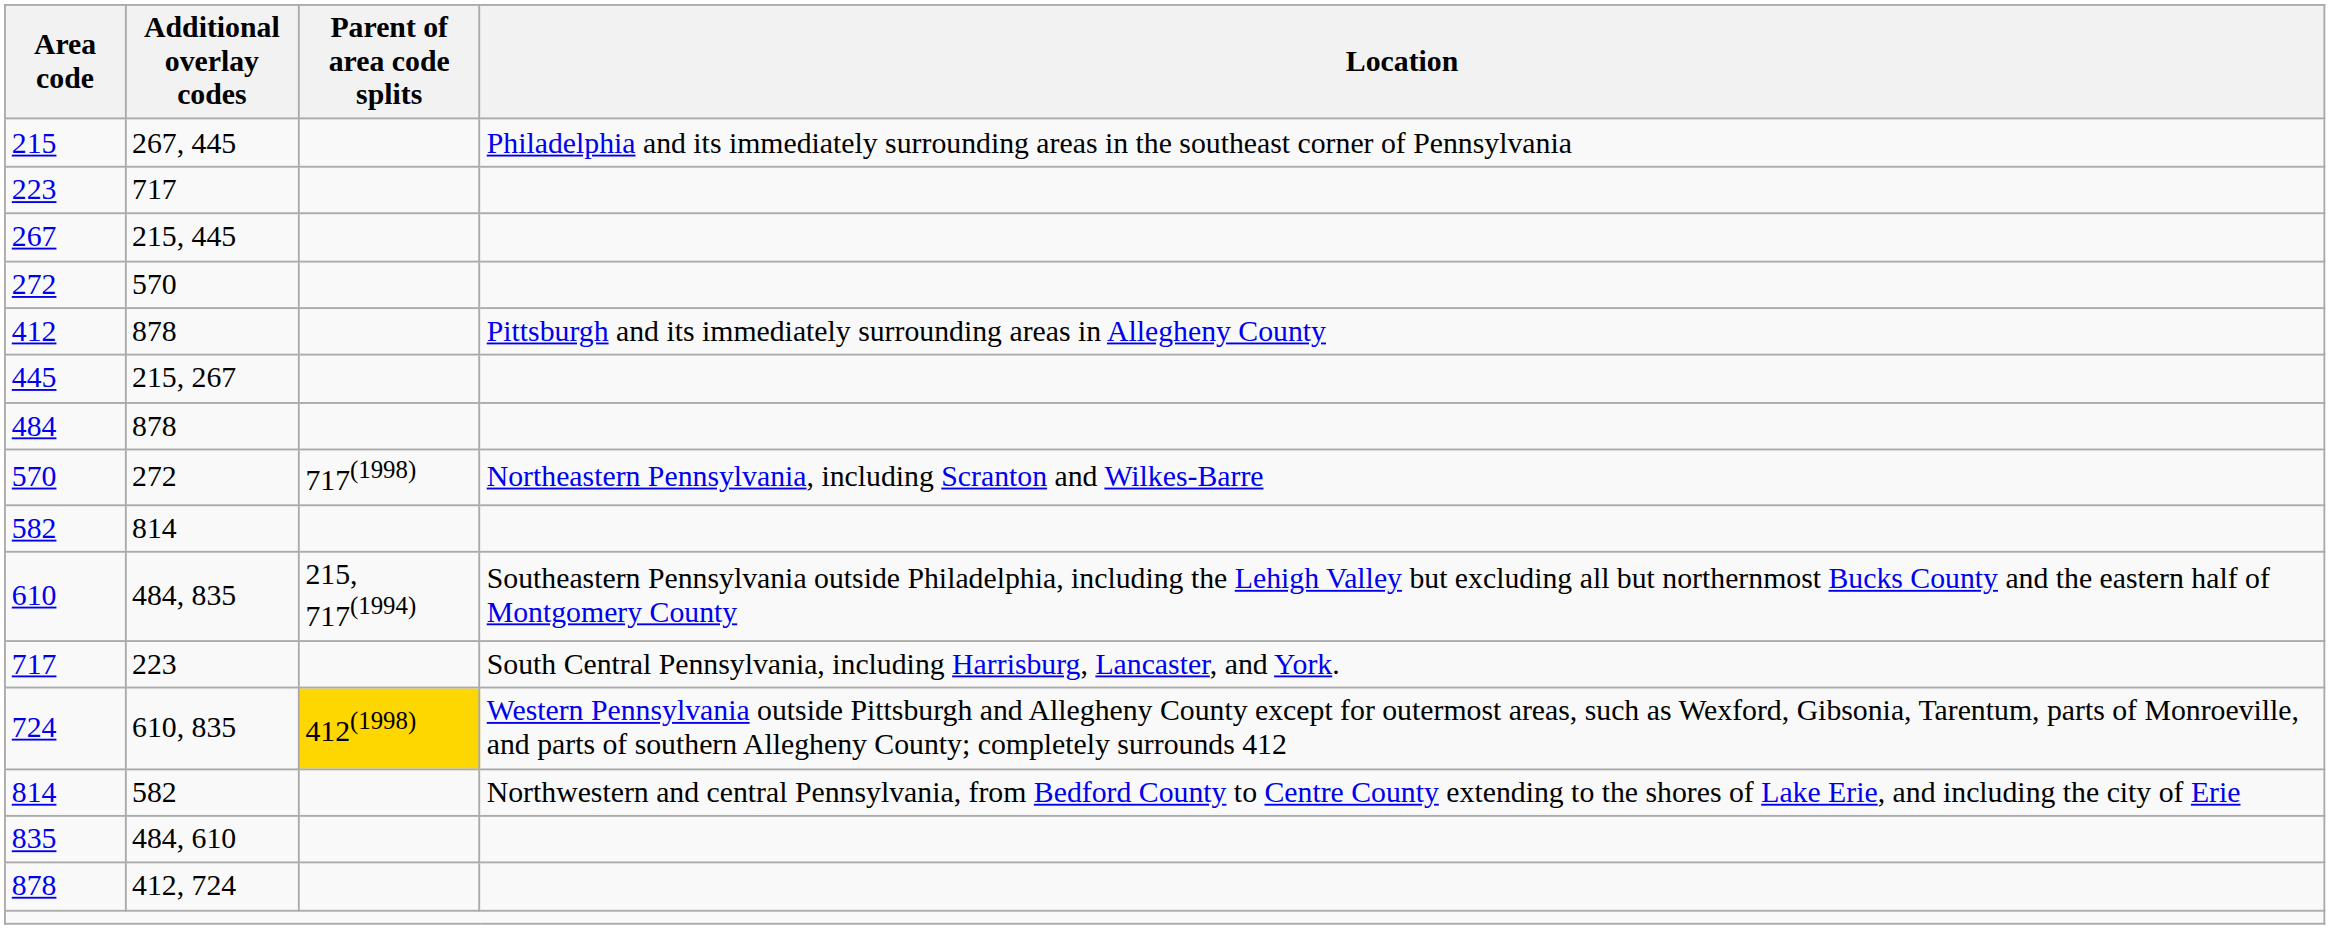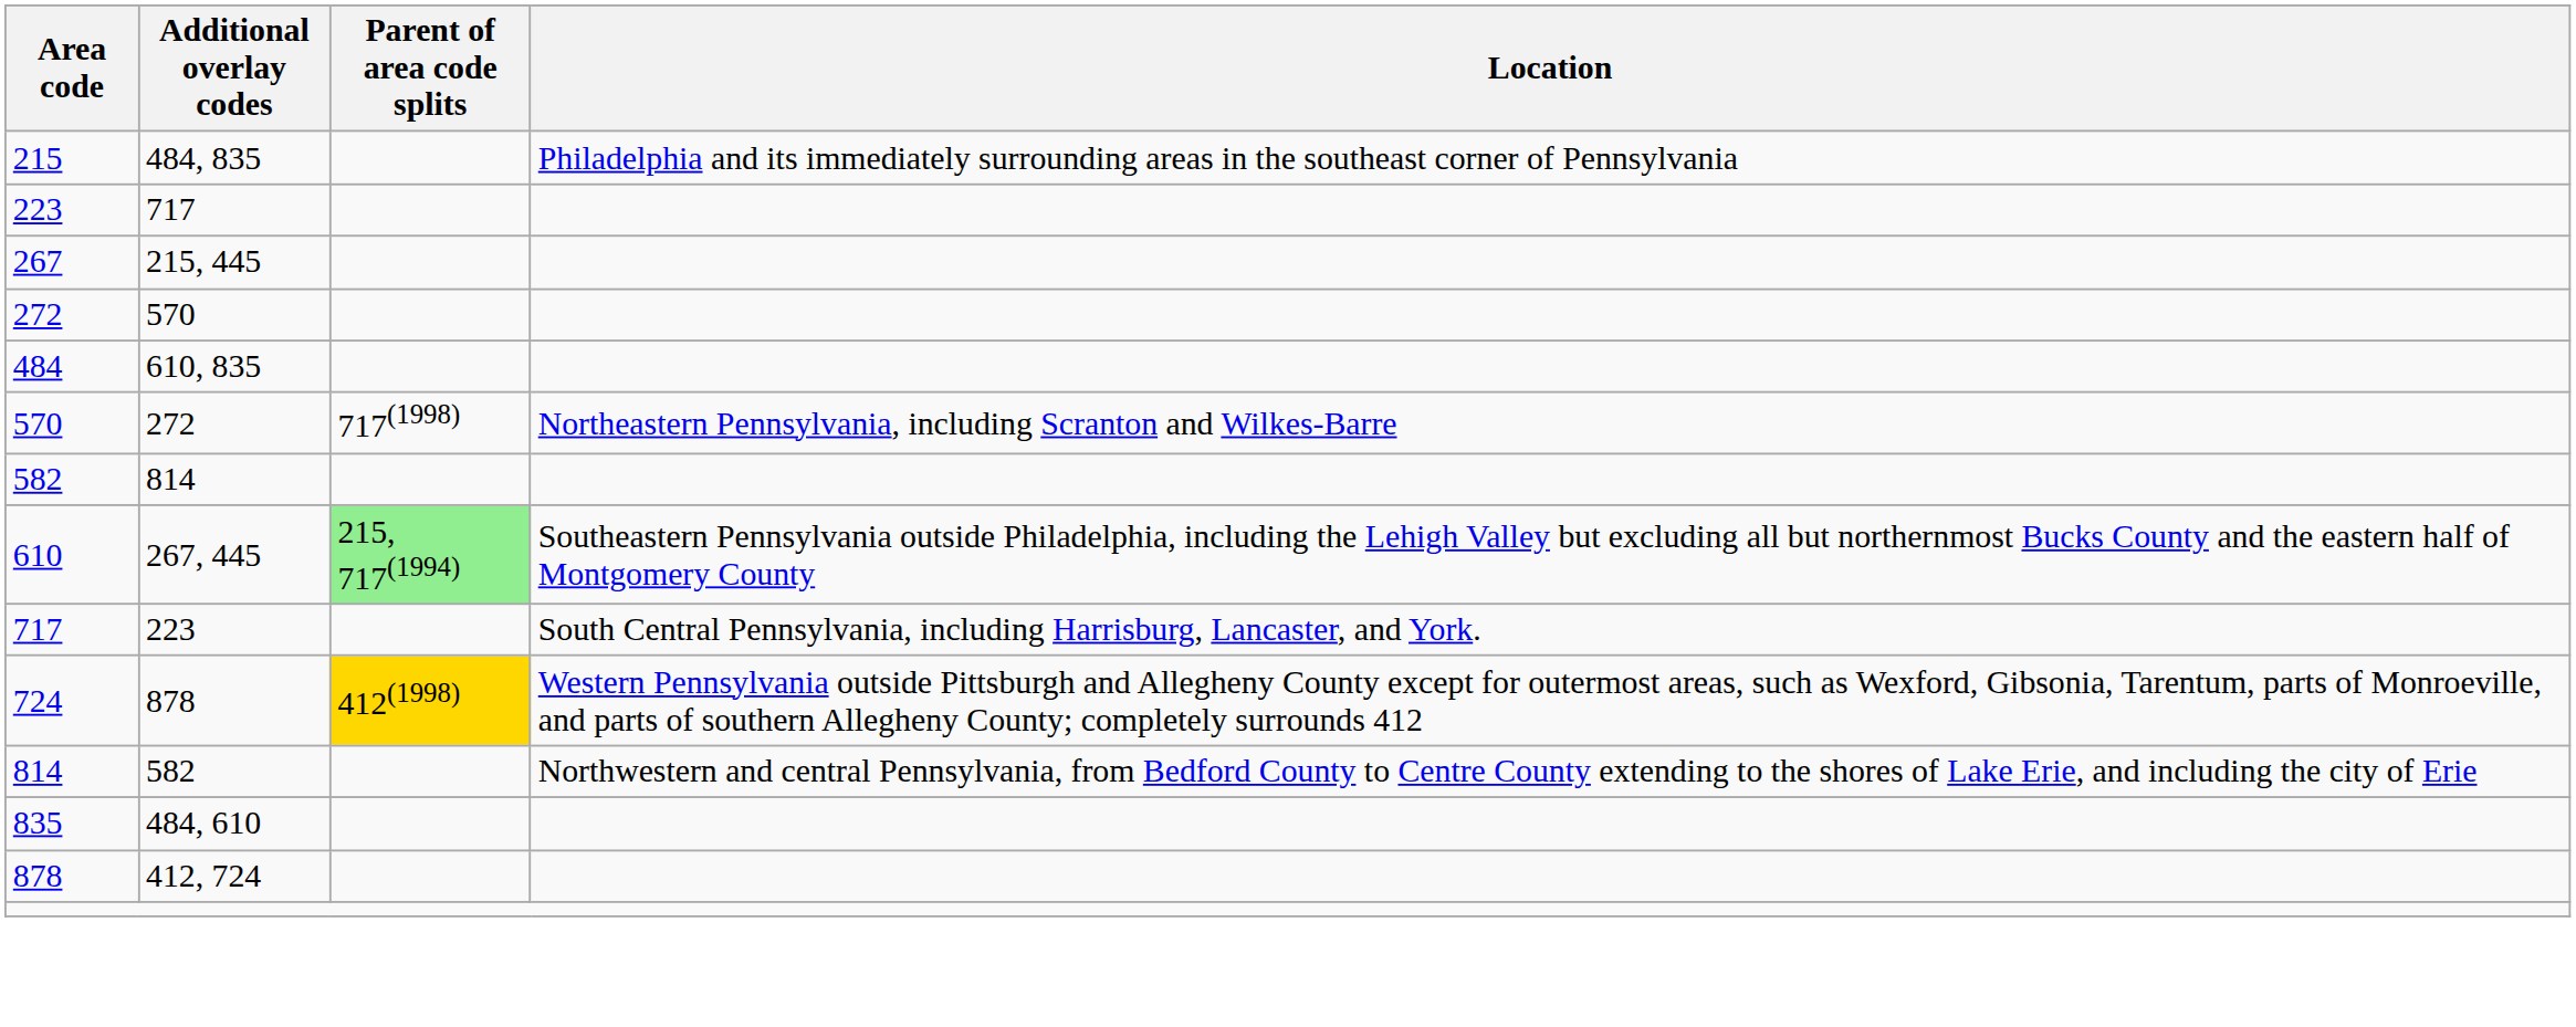215 | Additional overlay codes: 267, 445 -> 484, 835
- row: 412 | 878 | Pittsburgh and its immediately surrounding areas in Allegheny County
- row: 445 | 215, 267
484 | Additional overlay codes: 878 -> 610, 835
610 | Additional overlay codes: 484, 835 -> 267, 445
610 | Parent of area code splits: no background -> lightgreen background
724 | Additional overlay codes: 610, 835 -> 878
